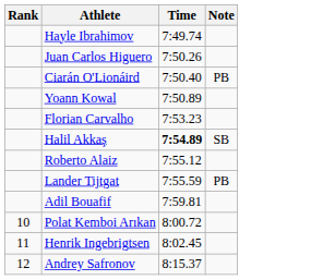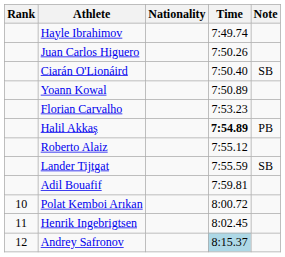+ column: Nationality
Ciarán O'Lionáird | Note: PB -> SB
Halil Akkaş | Note: SB -> PB
Lander Tijtgat | Note: PB -> SB
Andrey Safronov | Time: no background -> lightblue background
